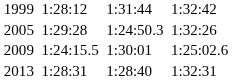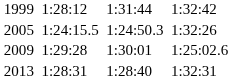2005 | column 3: 1:29:28 -> 1:24:15.5
2009 | column 3: 1:24:15.5 -> 1:29:28
